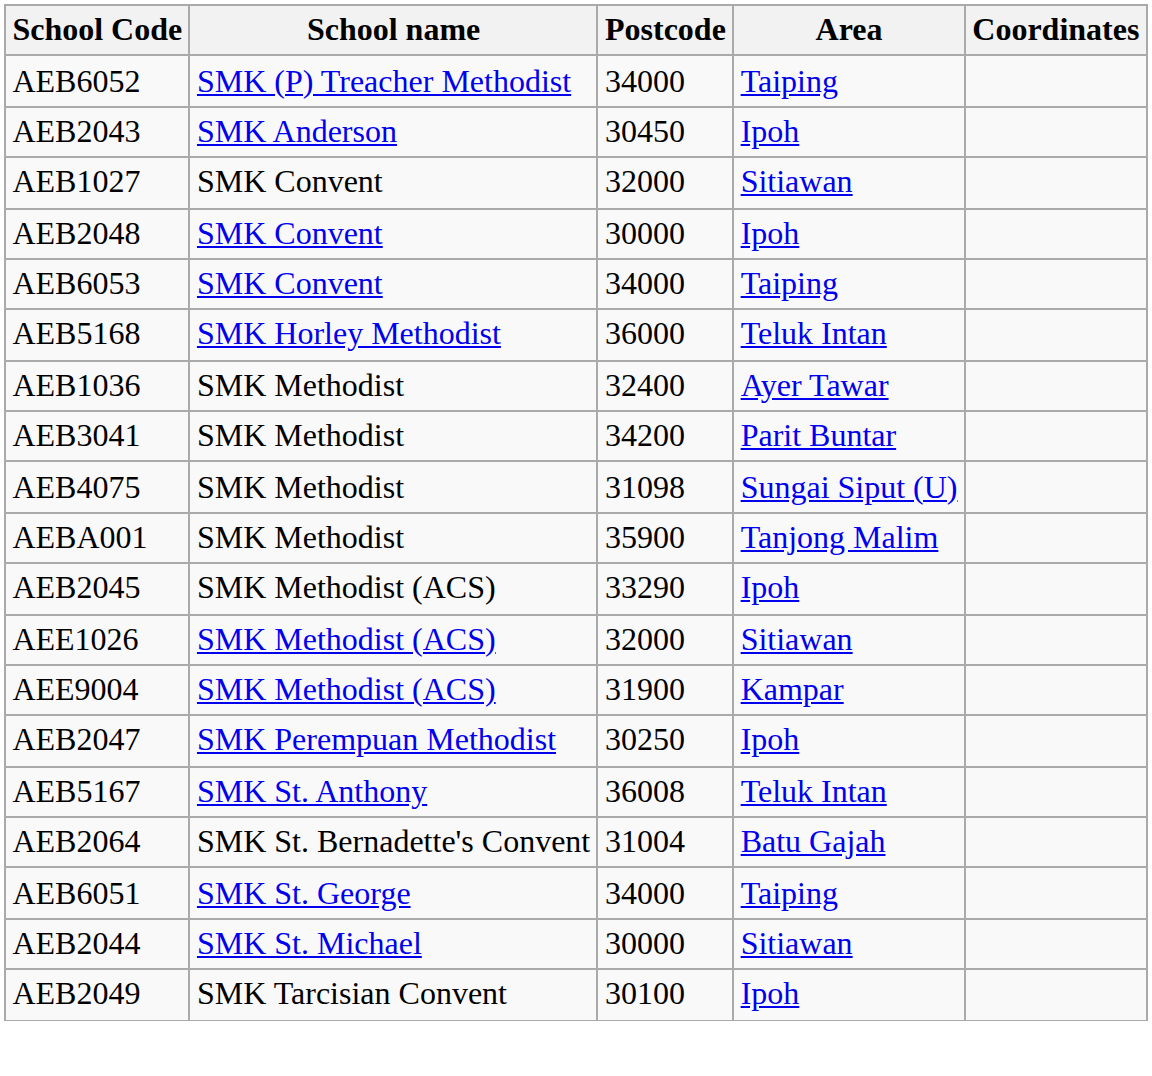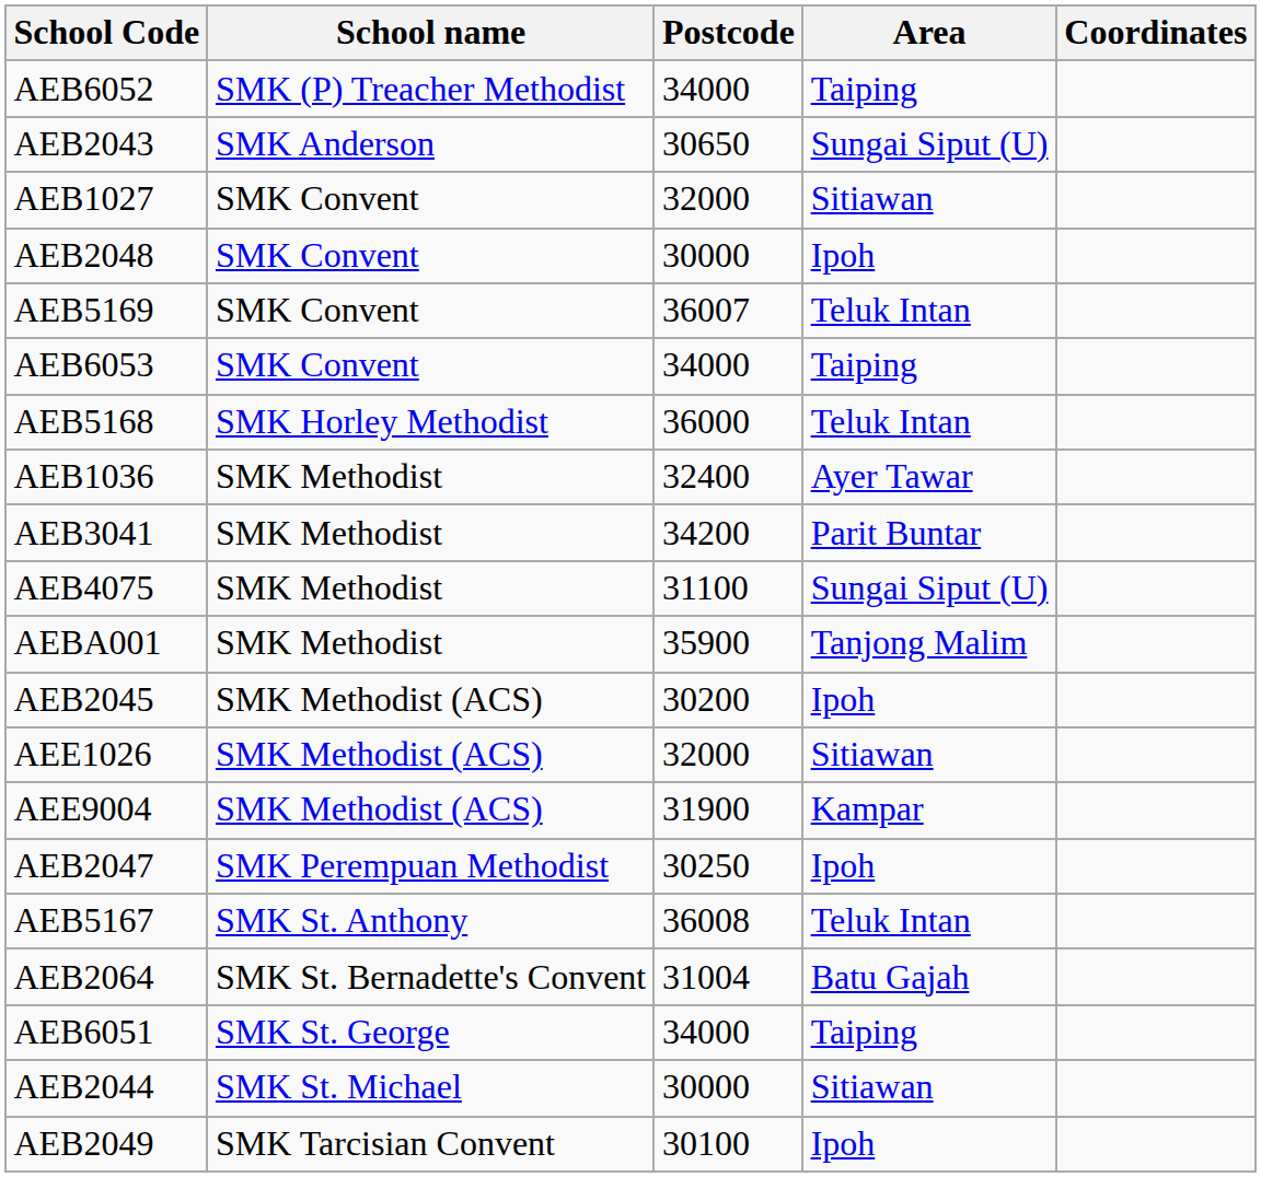AEB2043 | Postcode: 30450 -> 30650
AEB2043 | Area: Ipoh -> Sungai Siput (U)
+ row: AEB5169 | SMK Convent | 36007 | Teluk Intan
AEB4075 | Postcode: 31098 -> 31100
AEB2045 | Postcode: 33290 -> 30200
